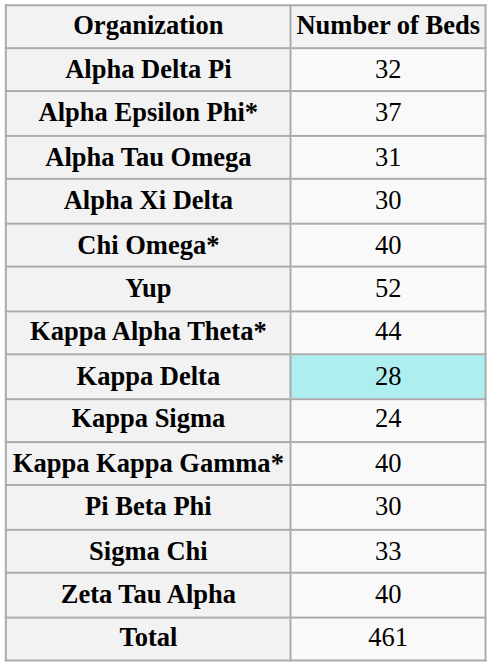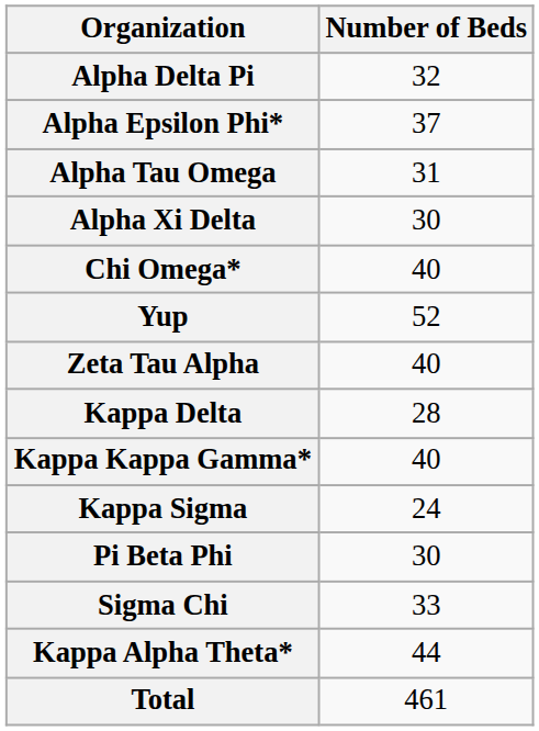rows swapped: Kappa Alpha Theta* <-> Zeta Tau Alpha
Kappa Delta | Number of Beds: paleturquoise background -> no background
rows swapped: Kappa Kappa Gamma* <-> Kappa Sigma
